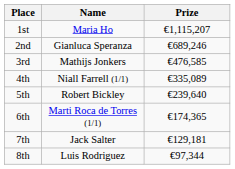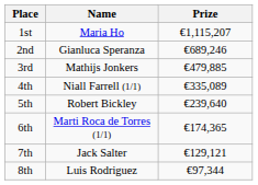3rd | Prize: €476,585 -> €479,885
7th | Prize: €129,181 -> €129,121
